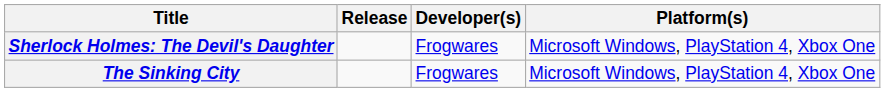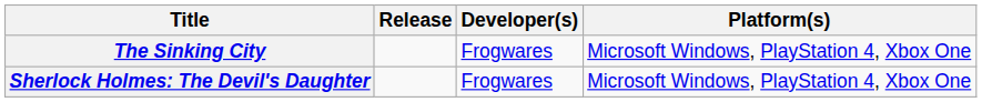rows swapped: Sherlock Holmes: The Devil's Daughter <-> The Sinking City
